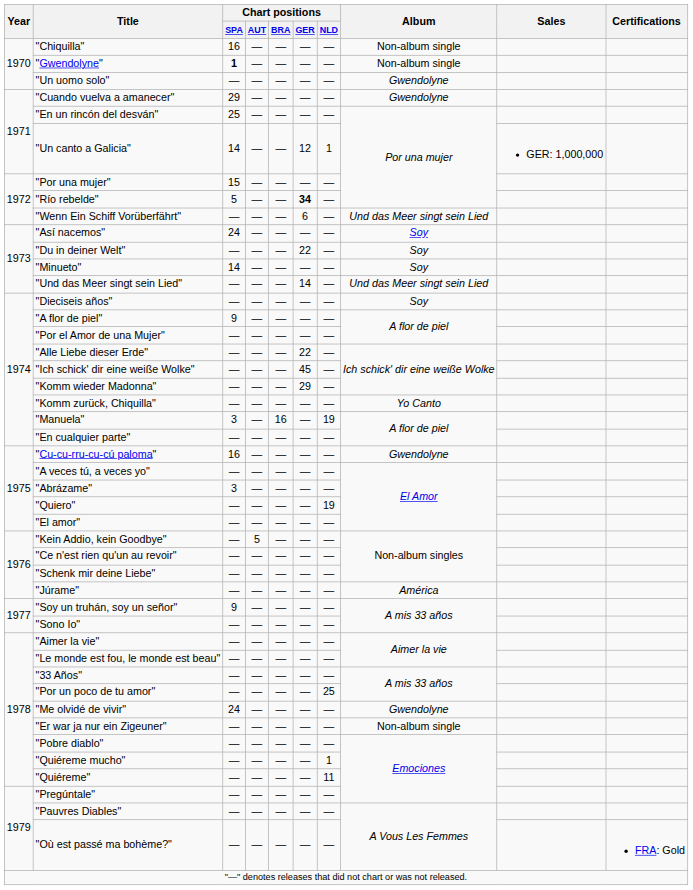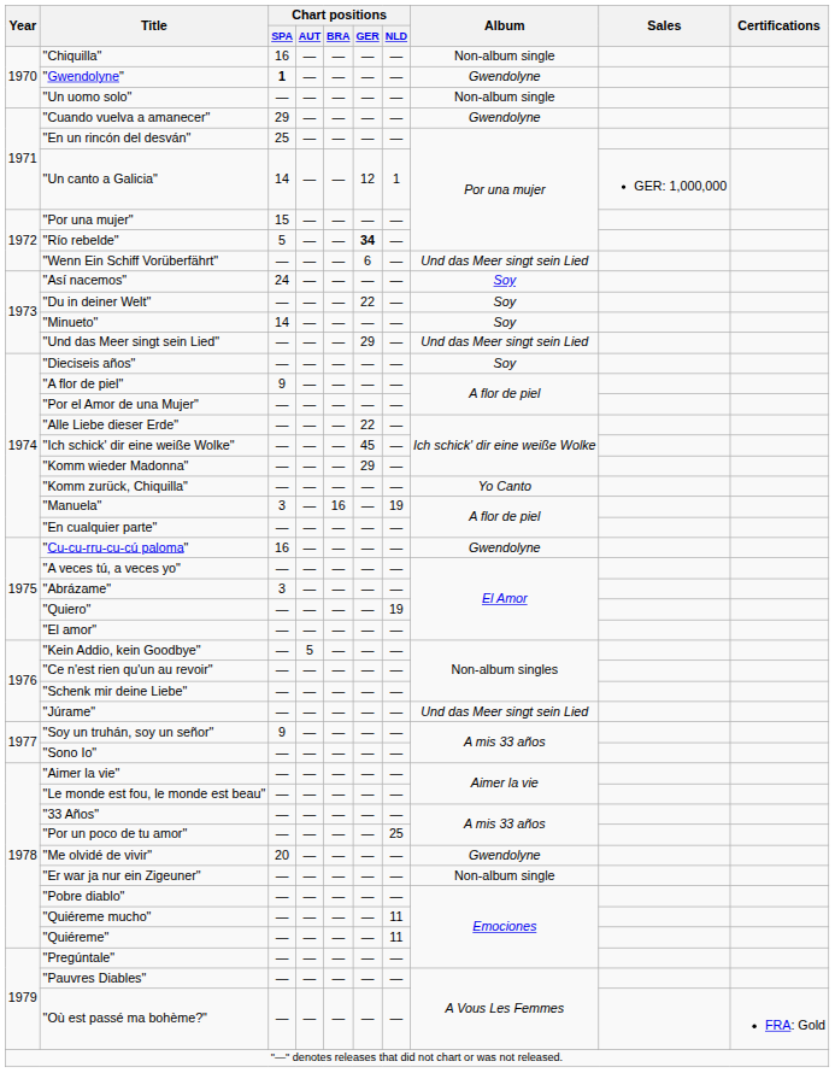"Gwendolyne" | Album: Non-album single -> Gwendolyne
"Un uomo solo" | Album: Gwendolyne -> Non-album single
"Und das Meer singt sein Lied" | Chart positions / GER: 14 -> 29
"Júrame" | Album: América -> Und das Meer singt sein Lied
"Me olvidé de vivir" | Chart positions / SPA: 24 -> 20
"Quiéreme mucho" | Chart positions / NLD: 1 -> 11
